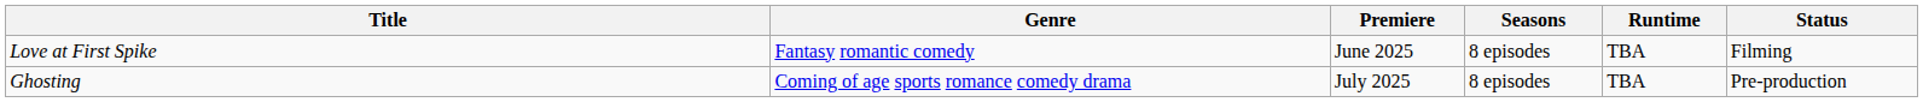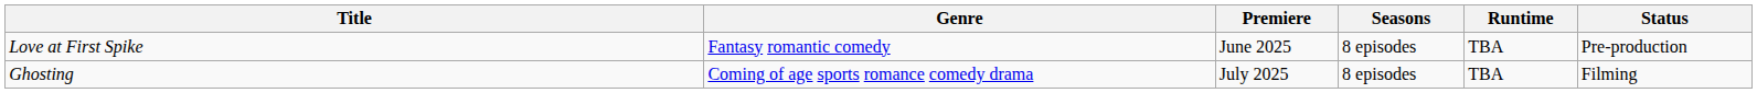Love at First Spike | Status: Filming -> Pre-production
Ghosting | Status: Pre-production -> Filming
